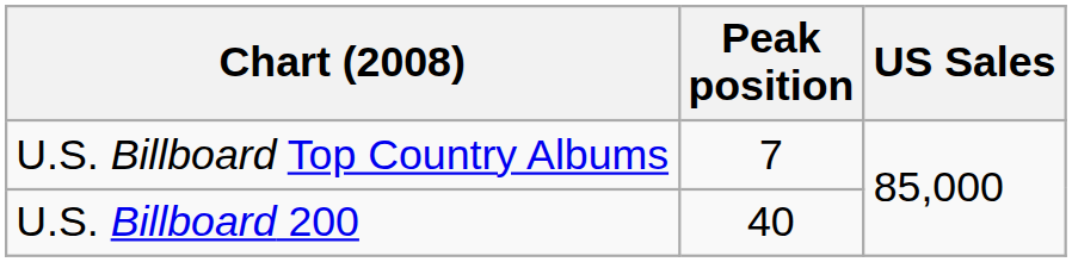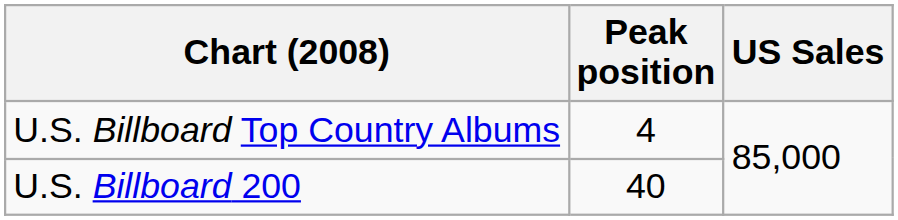U.S. Billboard Top Country Albums | Peak position: 7 -> 4
